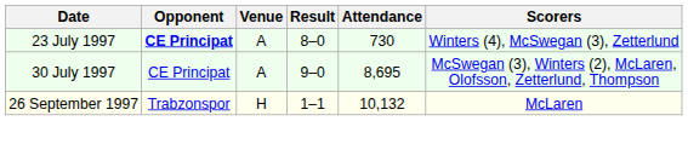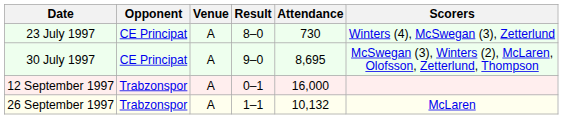23 July 1997 | Opponent: bold -> normal
+ row: 12 September 1997 | Trabzonspor | A | 0–1 | 16,000
26 September 1997 | Venue: H -> A
